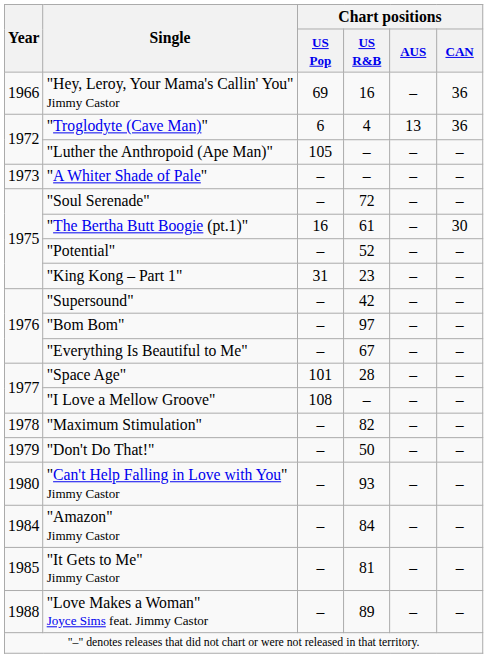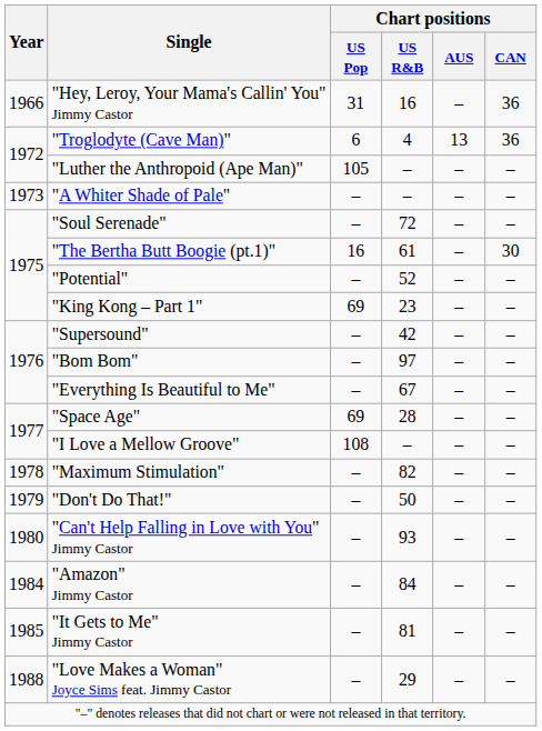"Hey, Leroy, Your Mama's Callin' You" Jimmy Castor | Chart positions / US Pop: 69 -> 31
"King Kong – Part 1" | Chart positions / US Pop: 31 -> 69
"Space Age" | Chart positions / US Pop: 101 -> 69
"Love Makes a Woman" Joyce Sims feat. Jimmy Castor | Chart positions / US R&B: 89 -> 29
